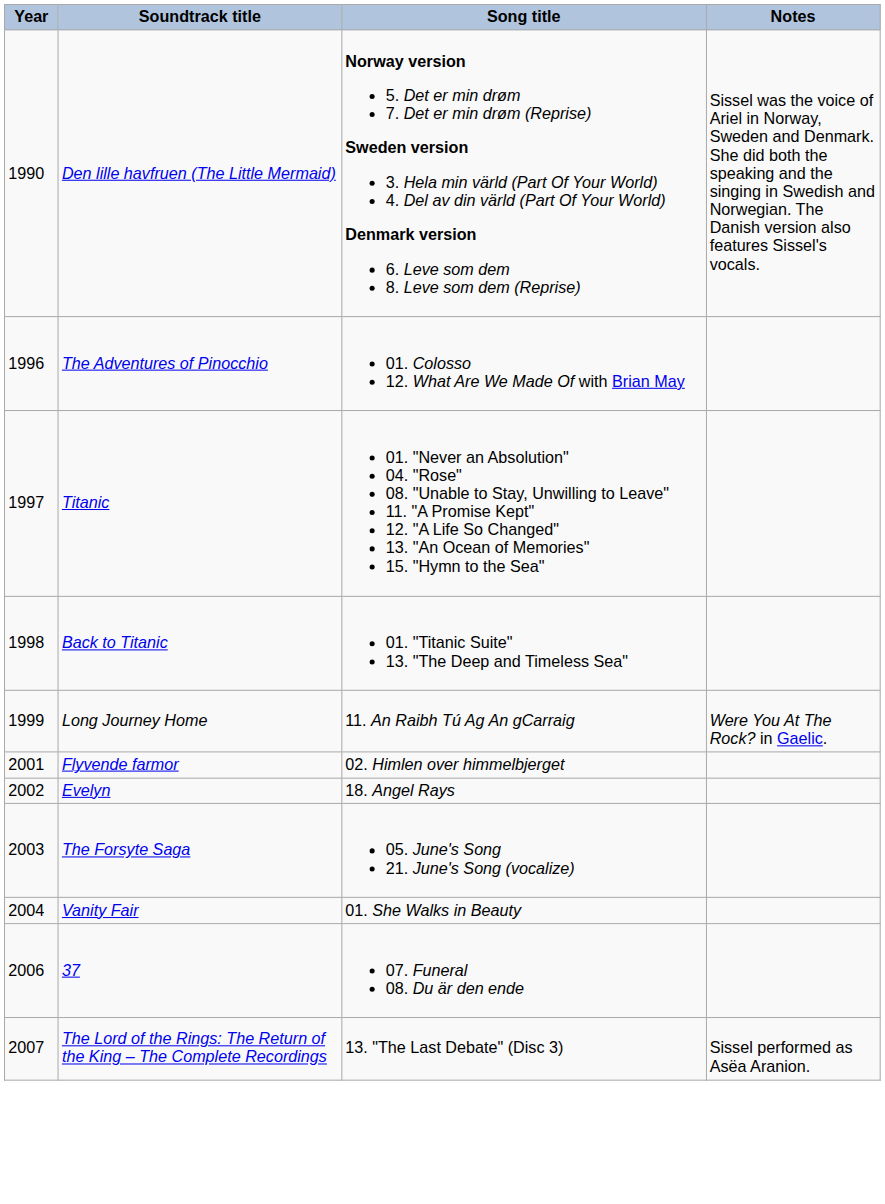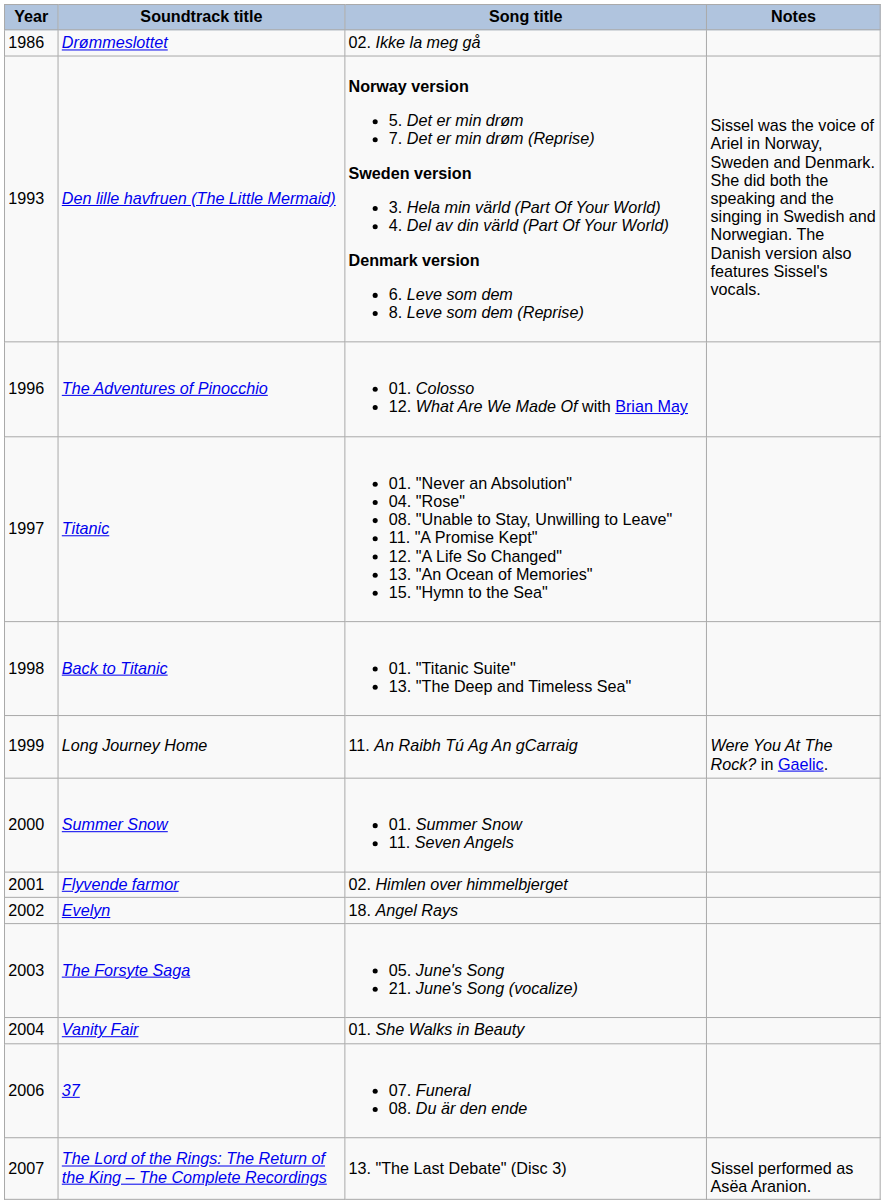+ row: 1986 | Drømmeslottet | 02. Ikke la meg gå
Den lille havfruen (The Little Mermaid) | Year: 1990 -> 1993
+ row: 2000 | Summer Snow | 01. Summer Snow 11. Seven Angels
